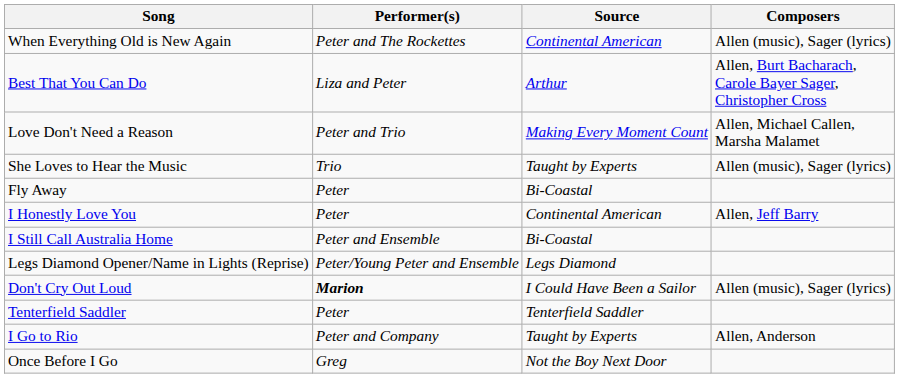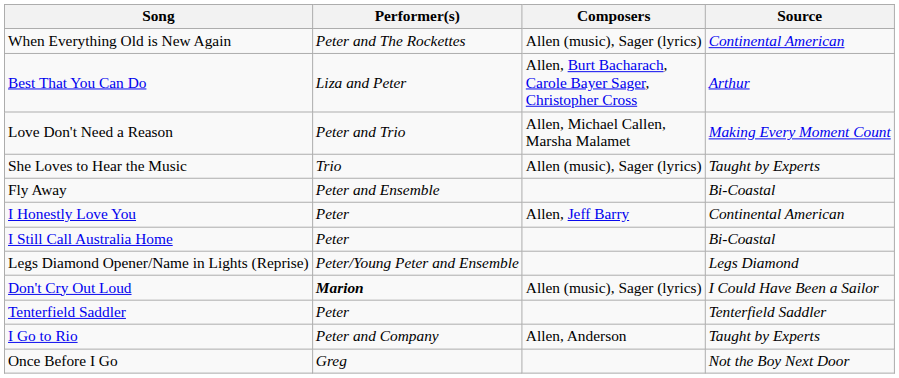columns swapped: Composers <-> Source
Fly Away | Performer(s): Peter -> Peter and Ensemble
I Still Call Australia Home | Performer(s): Peter and Ensemble -> Peter
